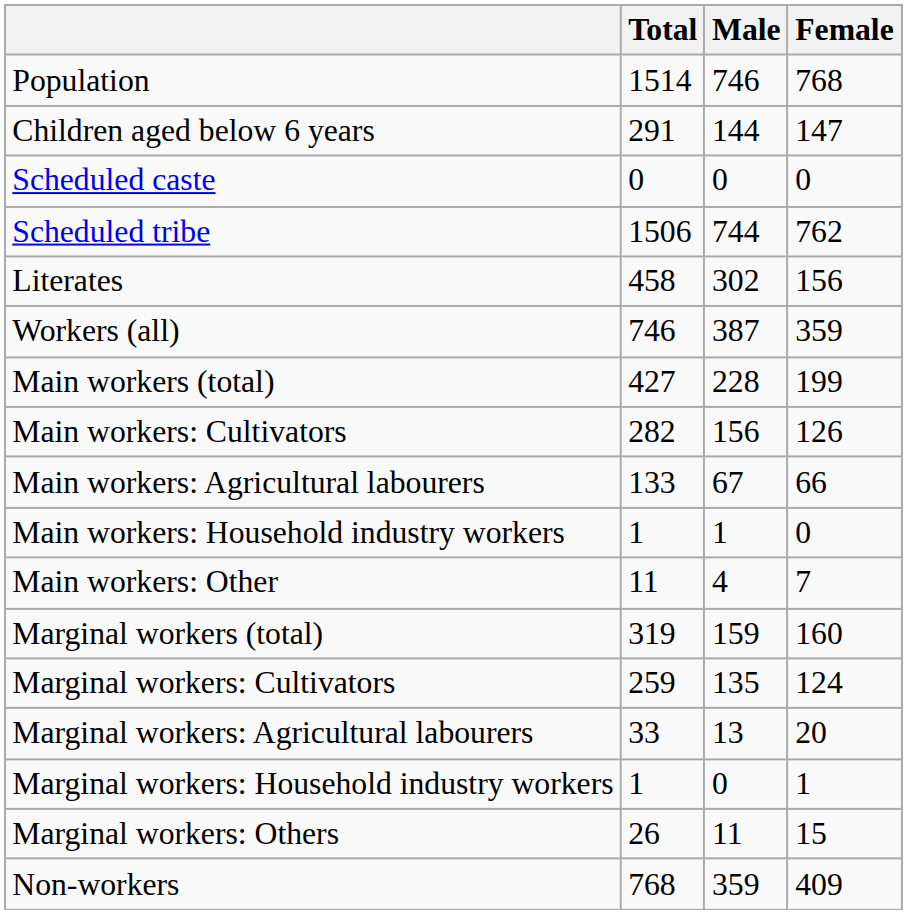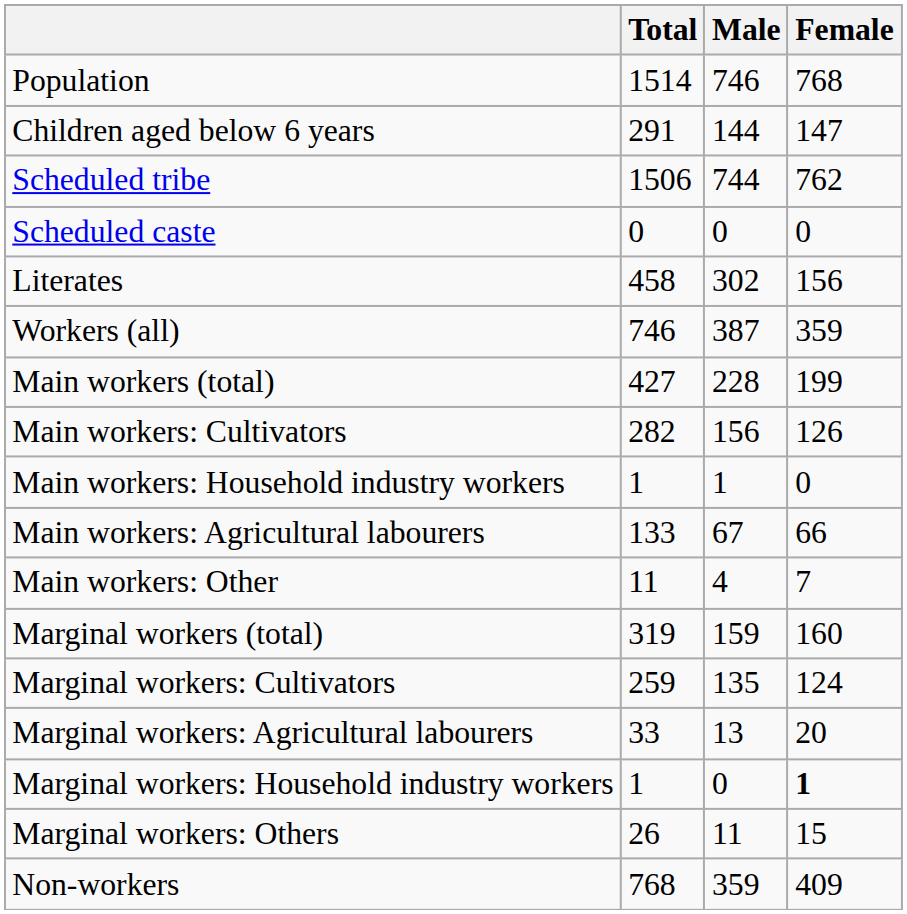rows swapped: Scheduled caste <-> Scheduled tribe
rows swapped: Main workers: Agricultural labourers <-> Main workers: Household industry workers
Marginal workers: Household industry workers | Female: normal -> bold
